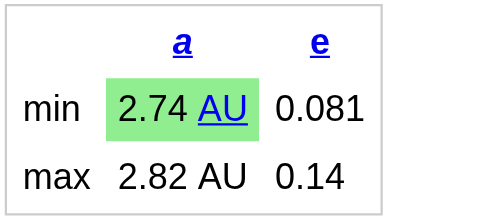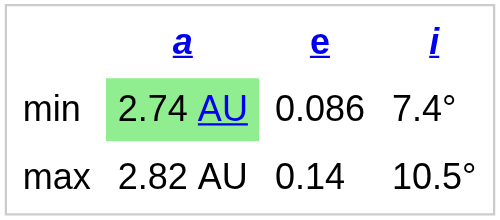+ column: i | 7.4° | 10.5°
min | e: 0.081 -> 0.086
